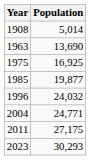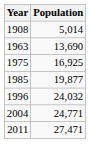2011 | Population: 27,175 -> 27,471
- row: 2023 | 30,293
